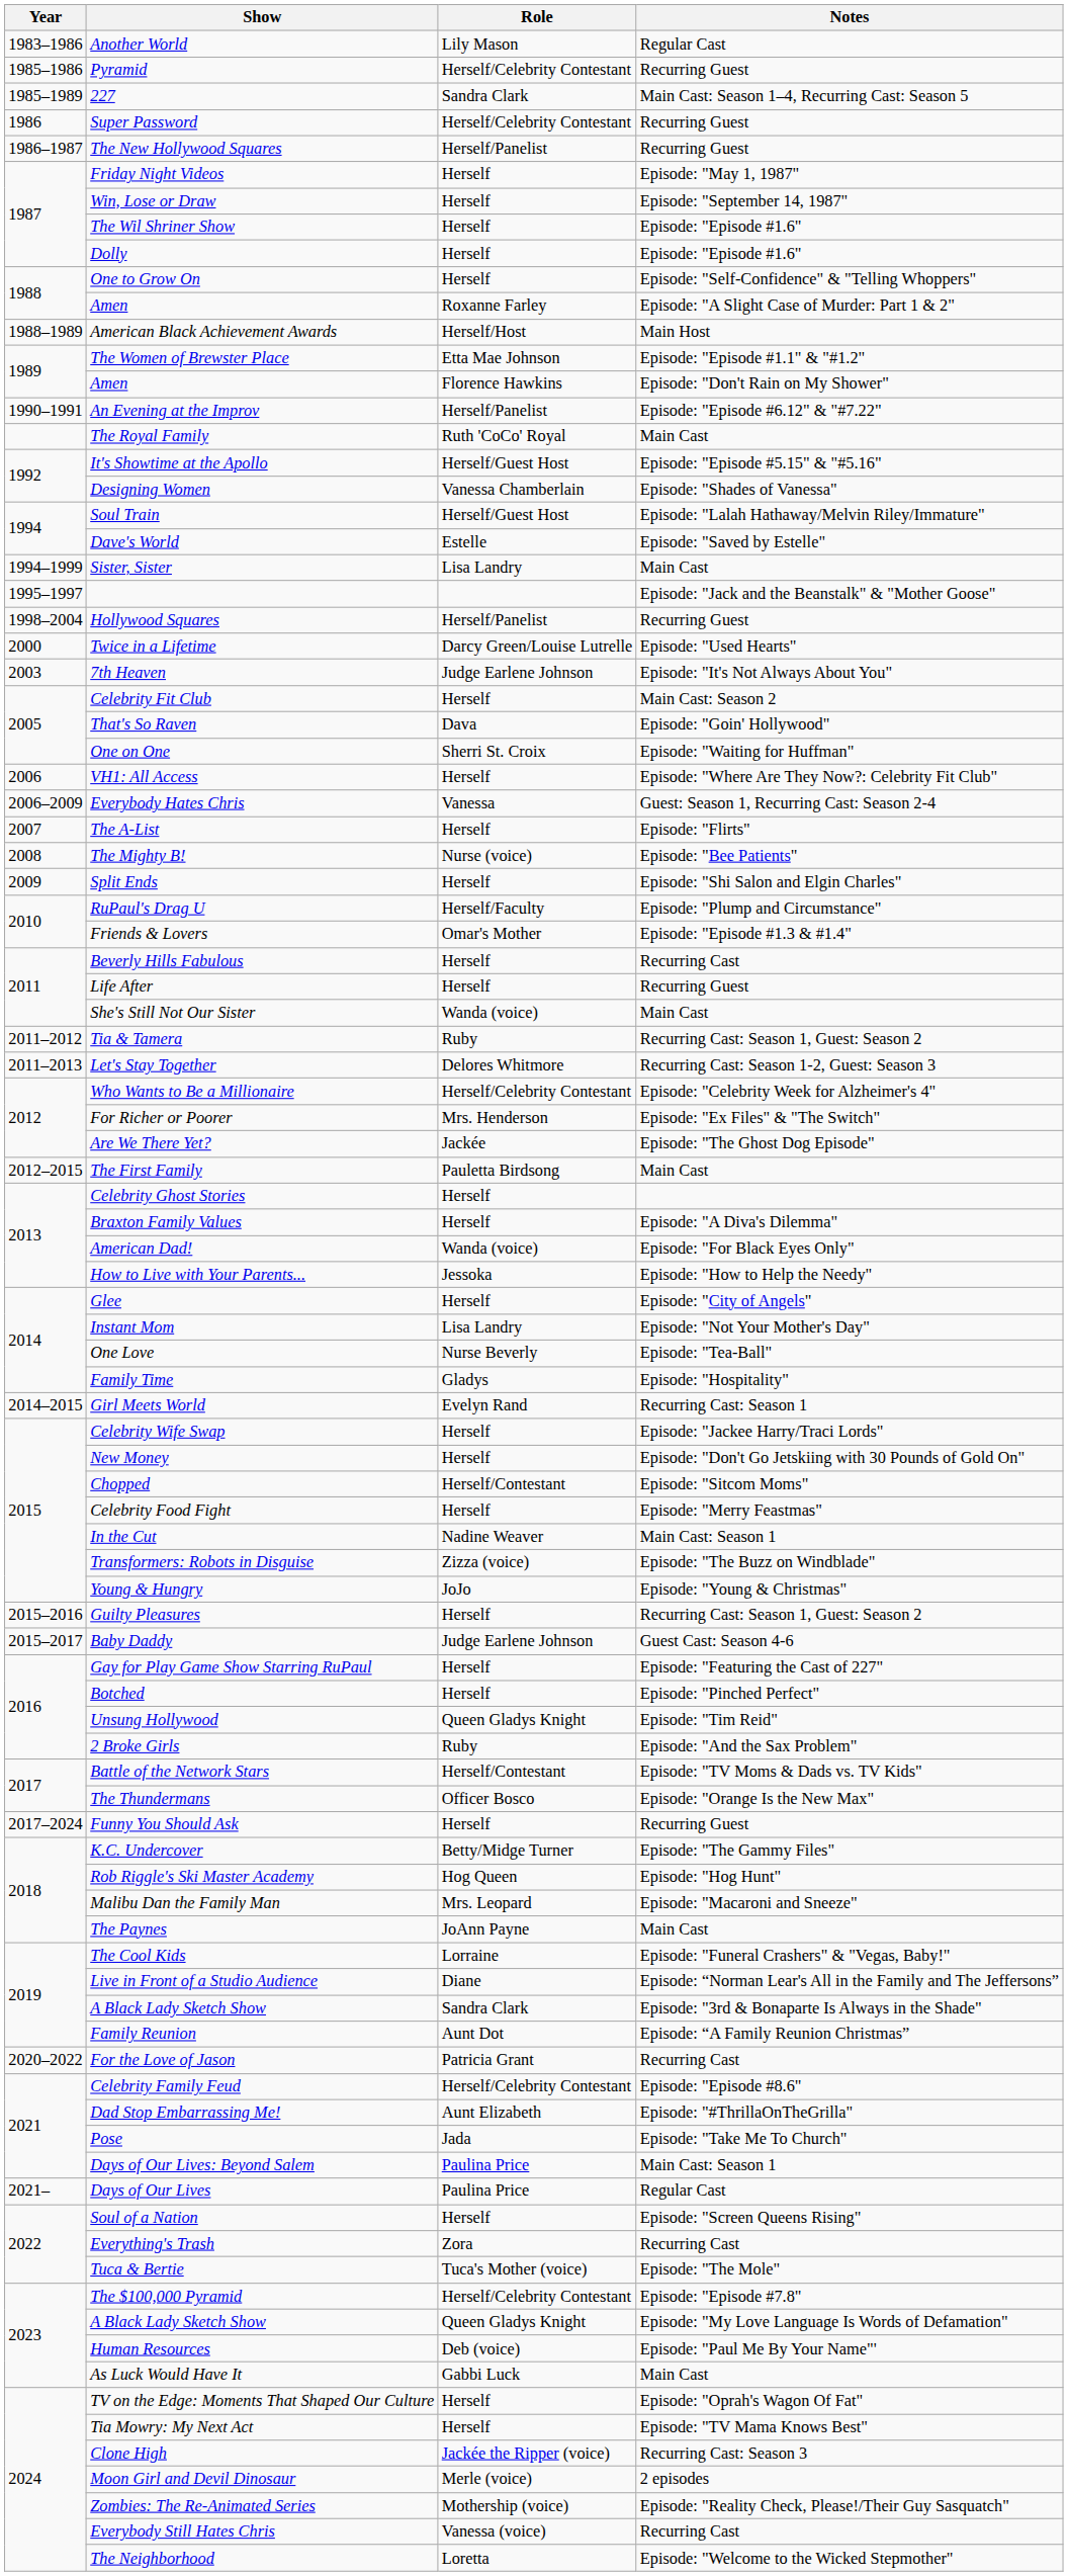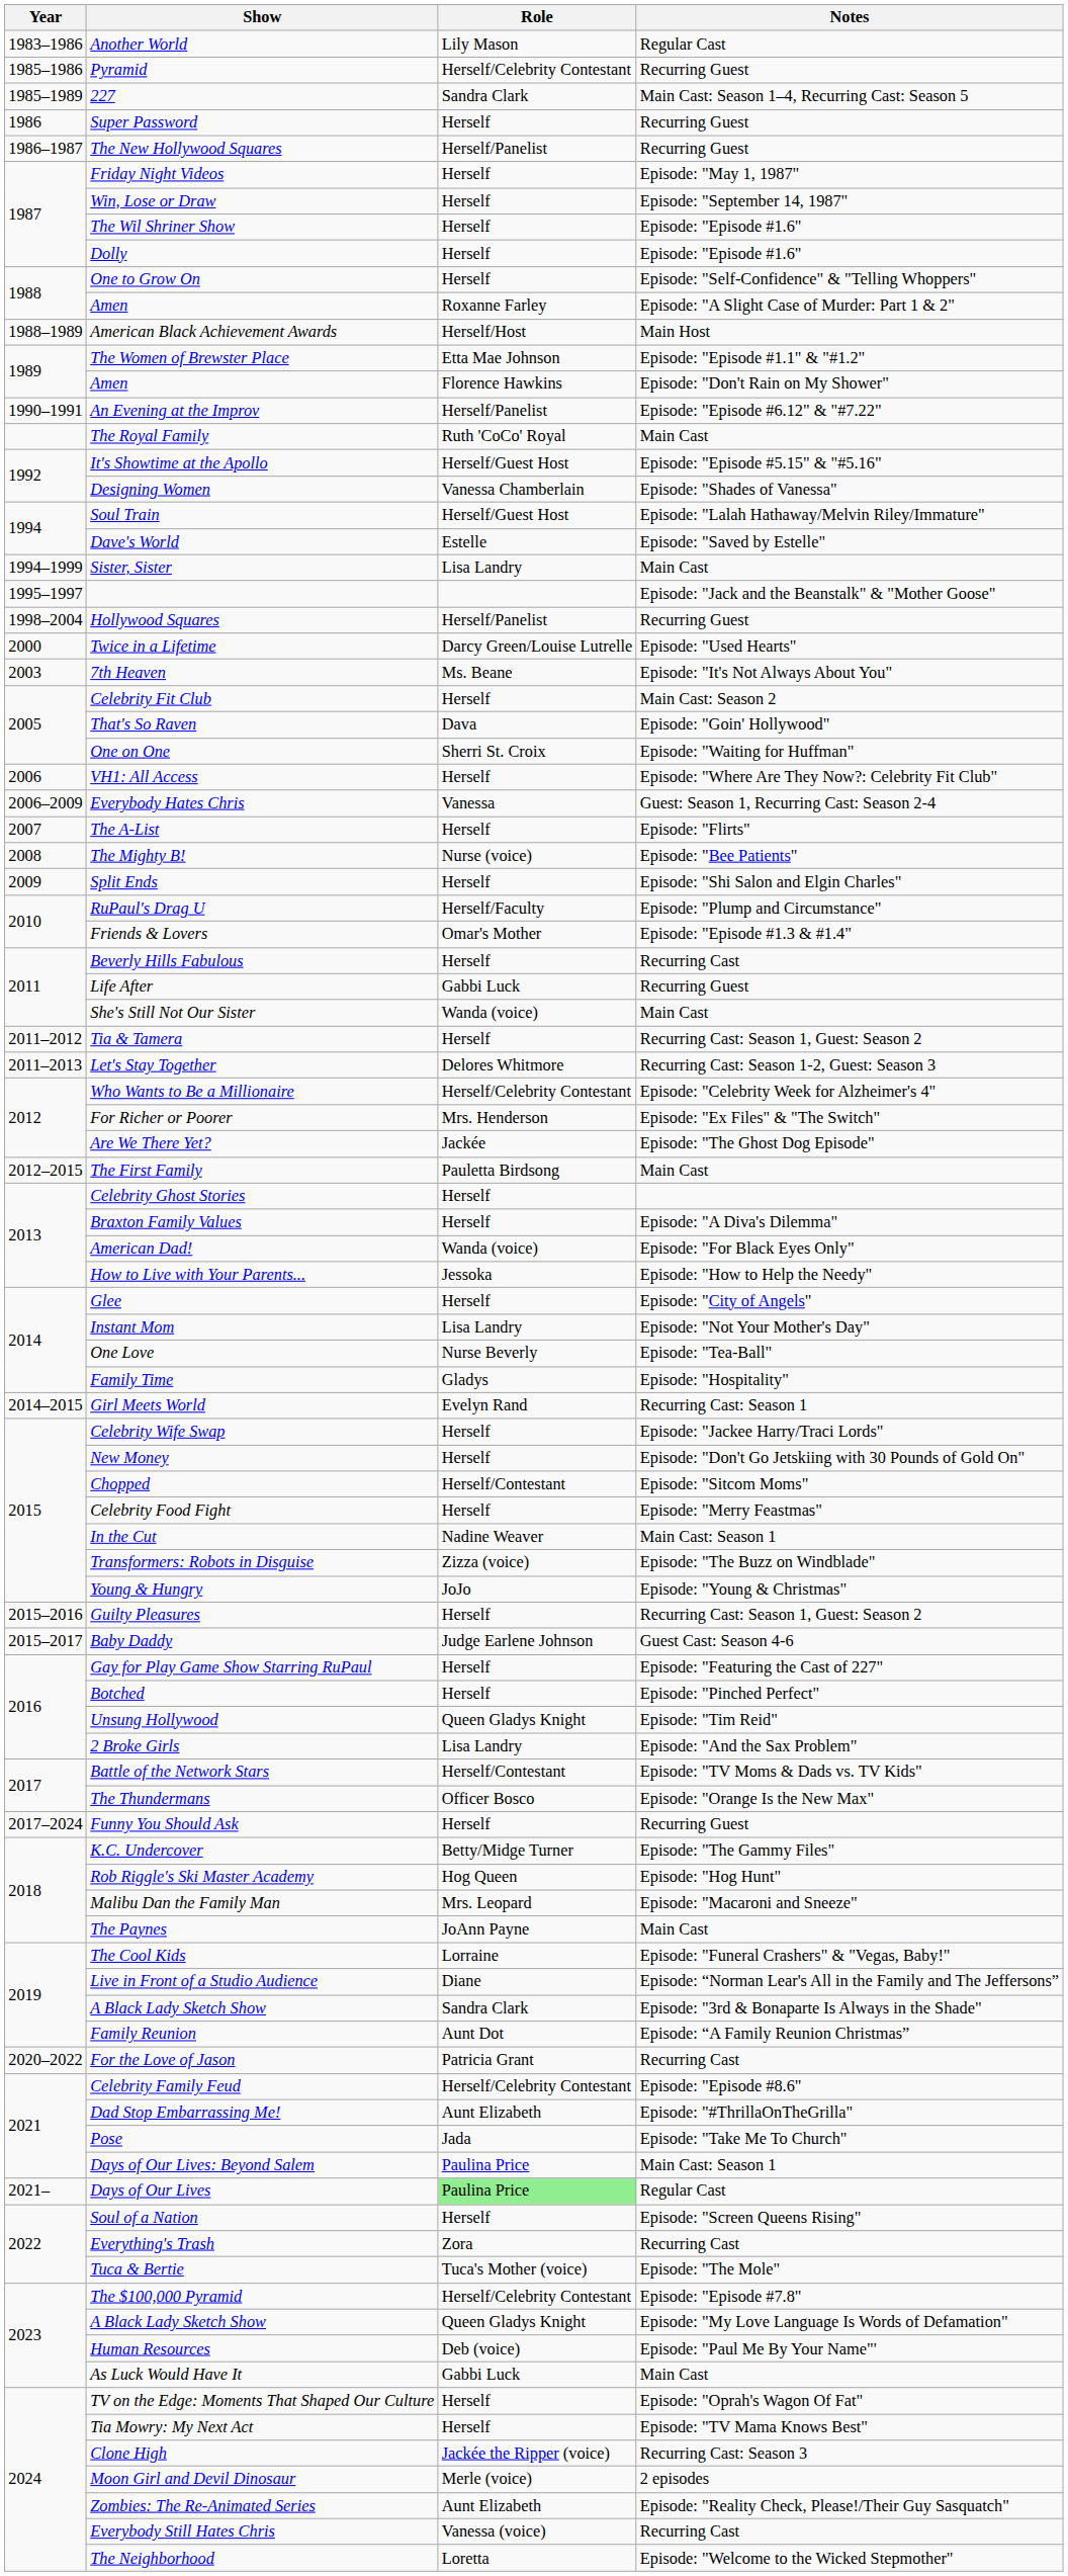Super Password | Role: Herself/Celebrity Contestant -> Herself
7th Heaven | Role: Judge Earlene Johnson -> Ms. Beane
Life After | Role: Herself -> Gabbi Luck
Tia & Tamera | Role: Ruby -> Herself
2 Broke Girls | Role: Ruby -> Lisa Landry
Days of Our Lives | Role: no background -> lightgreen background
Zombies: The Re-Animated Series | Role: Mothership (voice) -> Aunt Elizabeth
